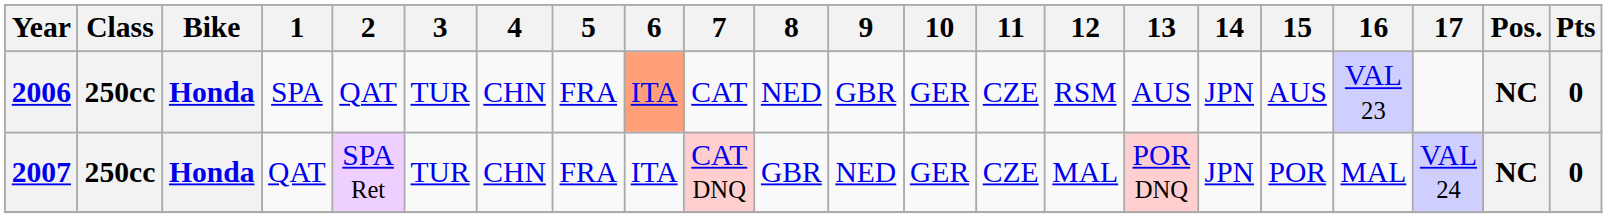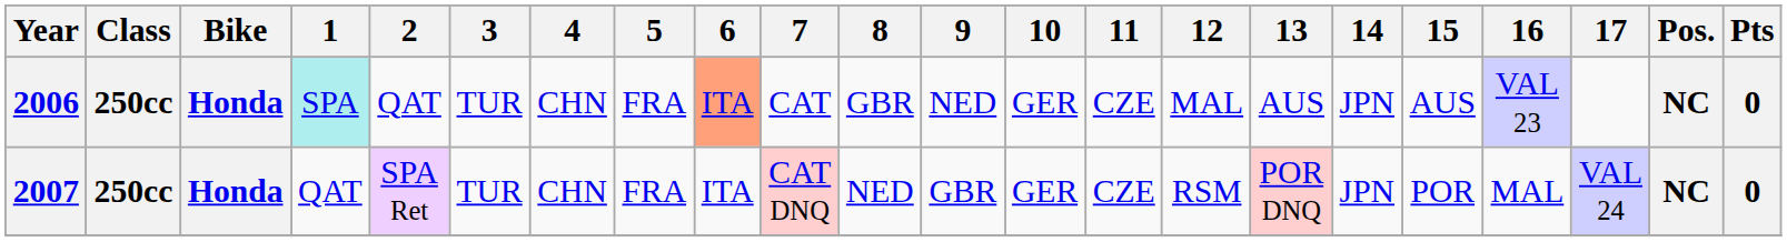2006 | 1: no background -> paleturquoise background
2006 | 8: NED -> GBR
2006 | 9: GBR -> NED
2006 | 12: RSM -> MAL
2007 | 8: GBR -> NED
2007 | 9: NED -> GBR
2007 | 12: MAL -> RSM
